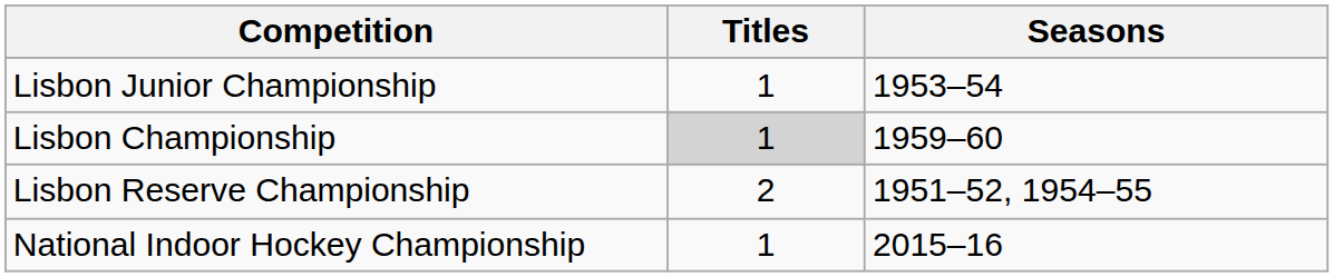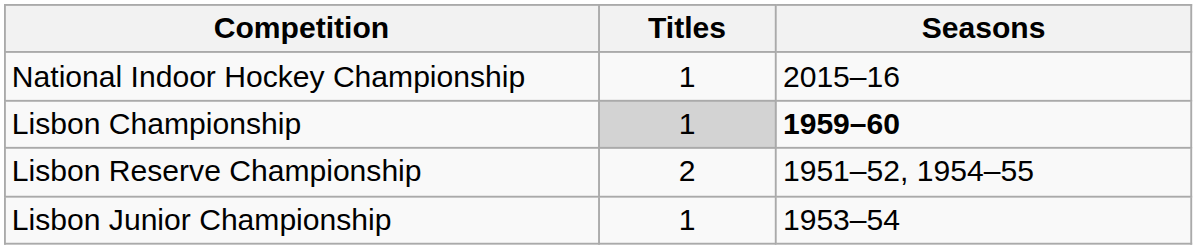rows swapped: National Indoor Hockey Championship <-> Lisbon Junior Championship
Lisbon Championship | Seasons: normal -> bold
